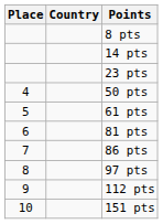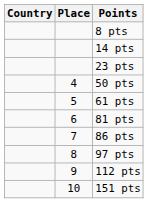columns swapped: Place <-> Country
